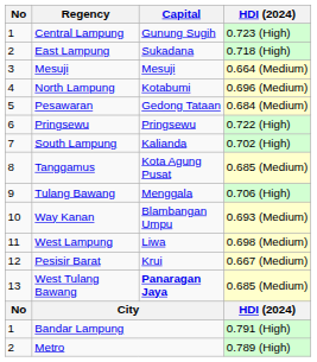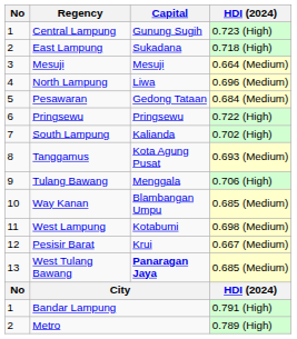North Lampung | Capital: Kotabumi -> Liwa
Tanggamus | HDI (2024): 0.685 (Medium) -> 0.693 (Medium)
Way Kanan | HDI (2024): 0.693 (Medium) -> 0.685 (Medium)
West Lampung | Capital: Liwa -> Kotabumi
